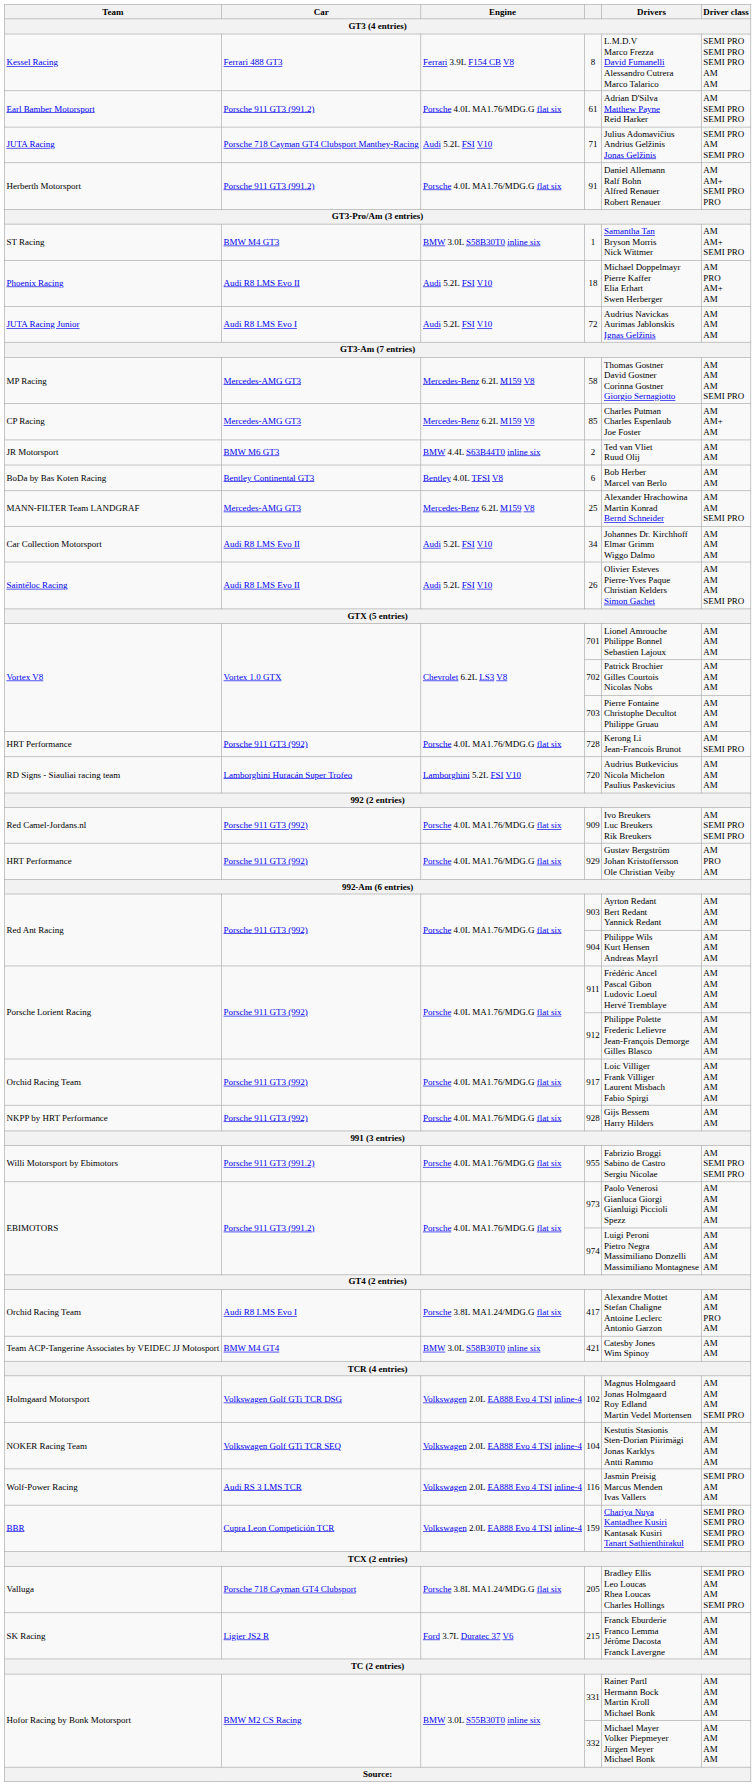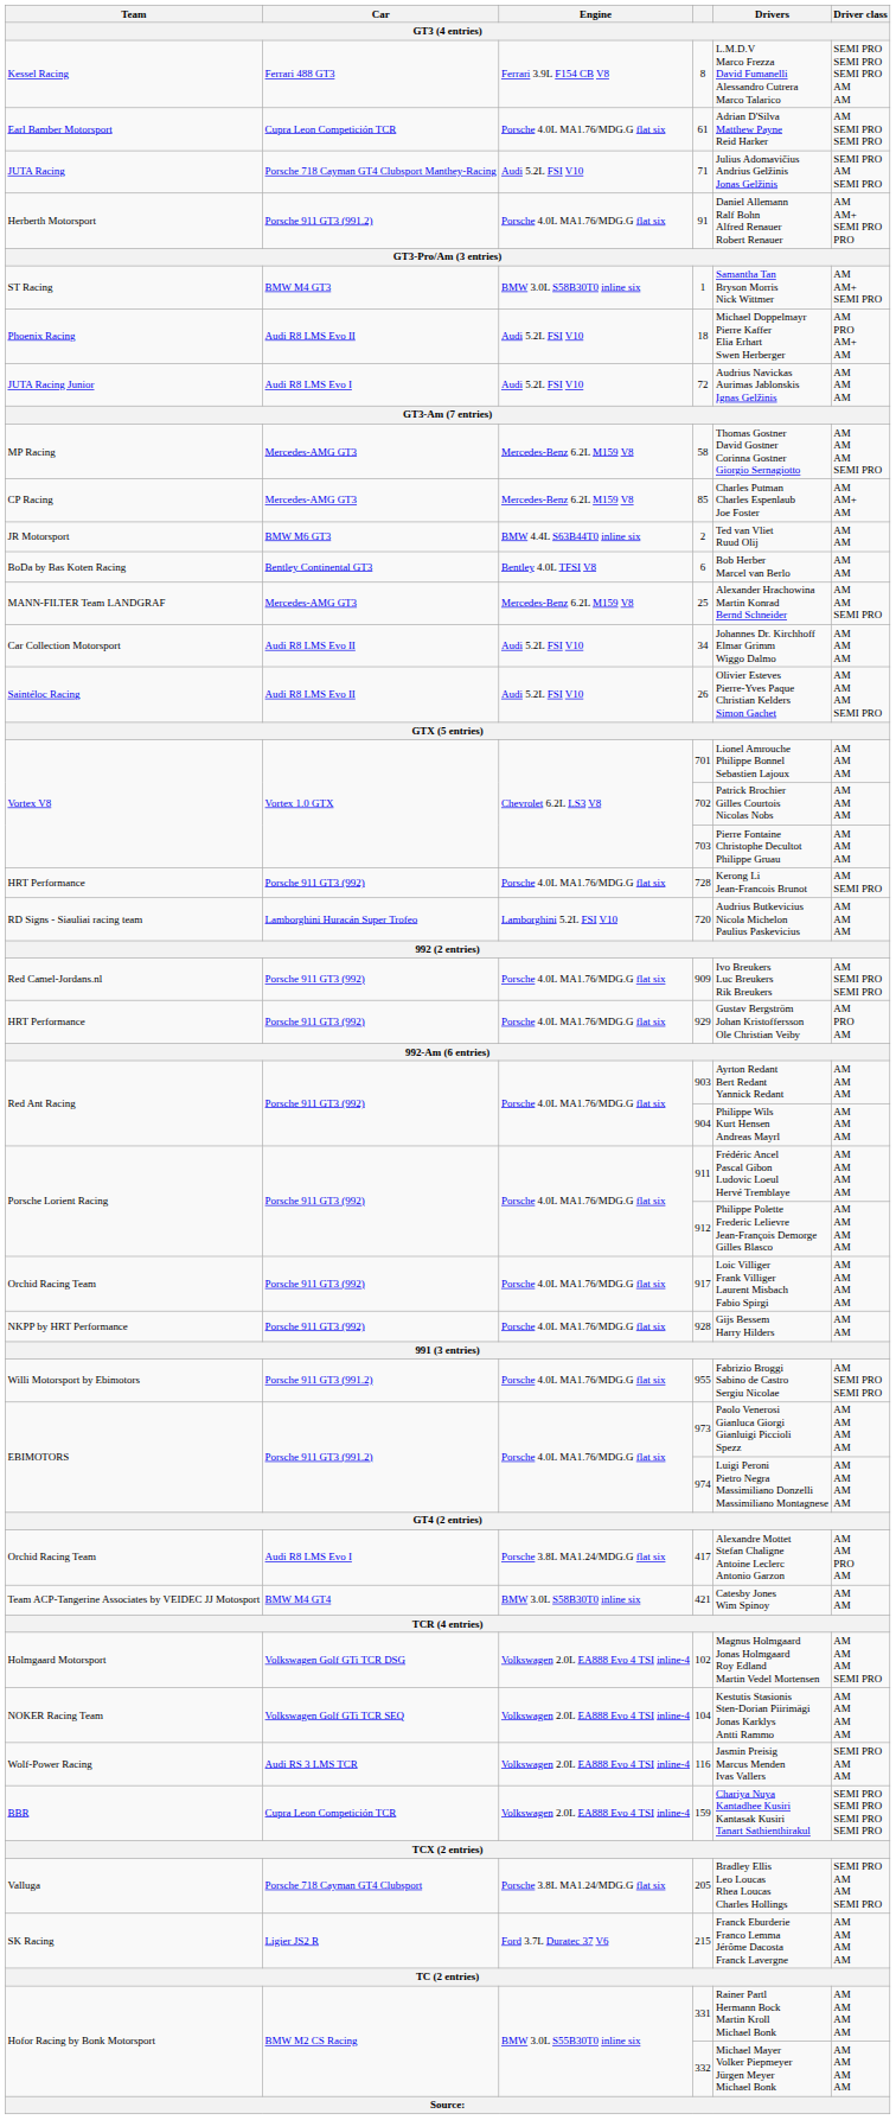61 | Car: Porsche 911 GT3 (991.2) -> Cupra Leon Competición TCR
